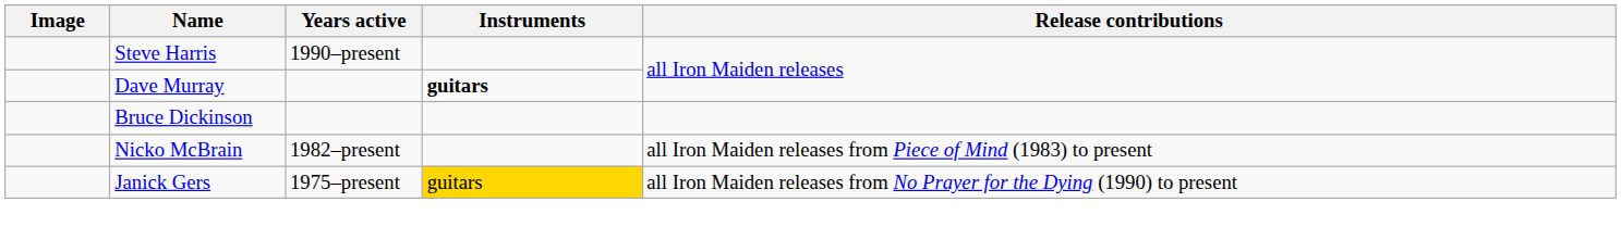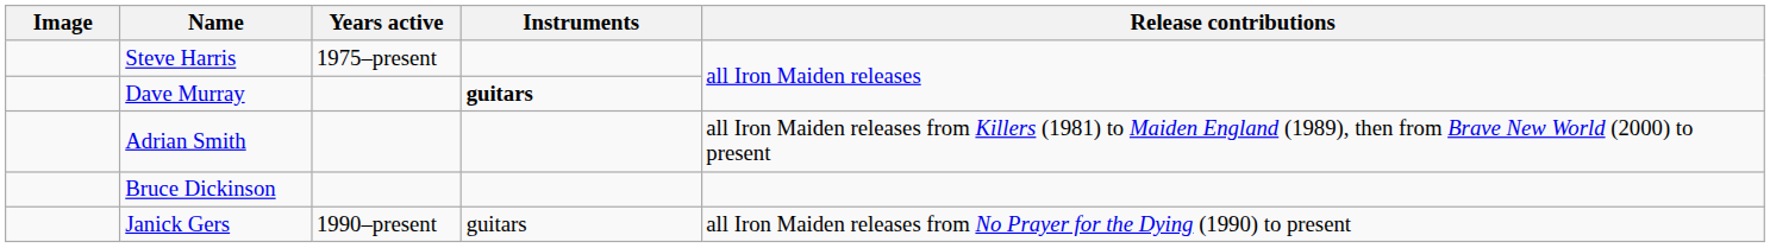Steve Harris | Years active: 1990–present -> 1975–present
+ row: Adrian Smith | all Iron Maiden releases from Killers (1981) to Maiden England (1989), then from Brave New World (2000) to present
- row: Nicko McBrain | 1982–present | all Iron Maiden releases from Piece of Mind (1983) to present
Janick Gers | Years active: 1975–present -> 1990–present
Janick Gers | Instruments: gold background -> no background
